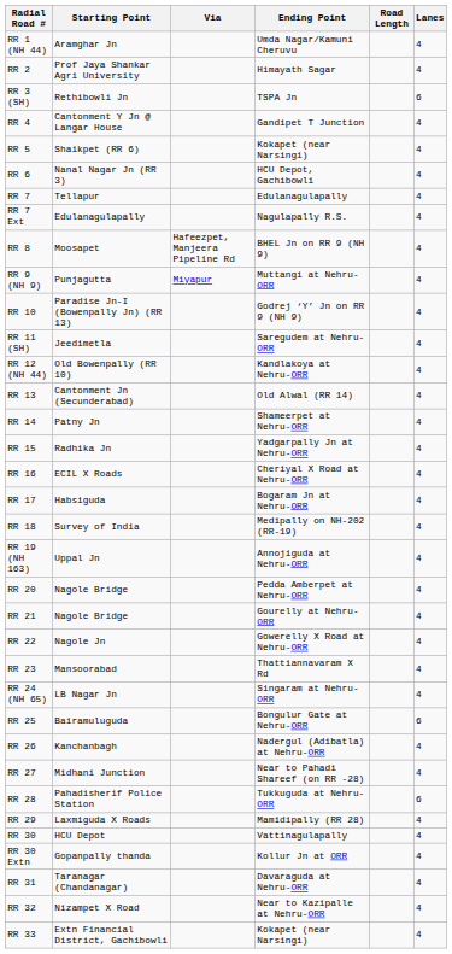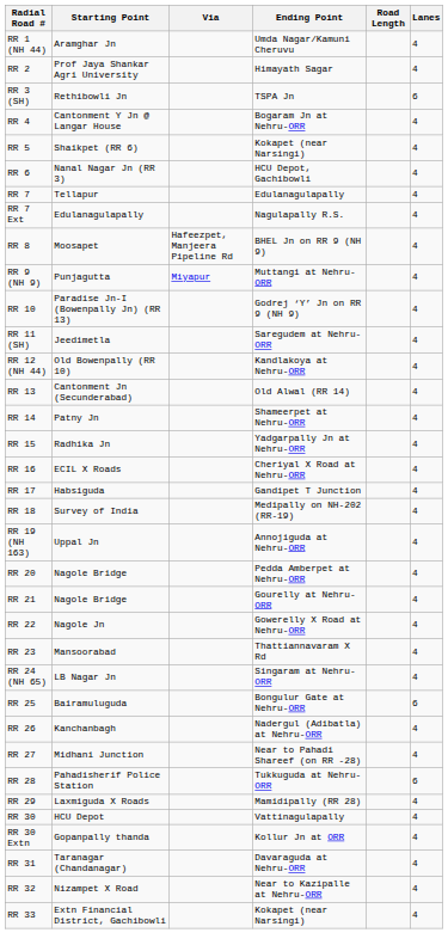RR 4 | Ending Point: Gandipet T Junction -> Bogaram Jn at Nehru-ORR
RR 17 | Ending Point: Bogaram Jn at Nehru-ORR -> Gandipet T Junction
